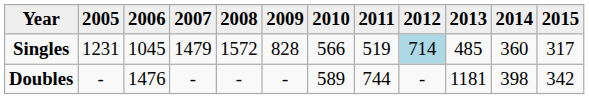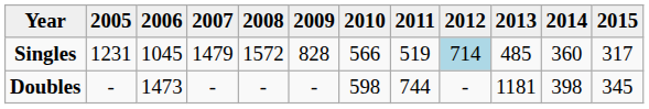Doubles | 2006: 1476 -> 1473
Doubles | 2010: 589 -> 598
Doubles | 2015: 342 -> 345
